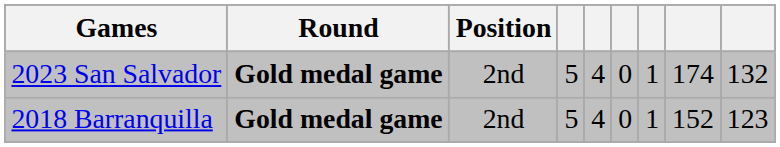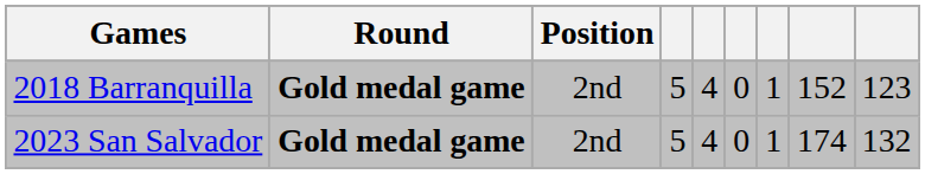rows swapped: 2018 Barranquilla <-> 2023 San Salvador
